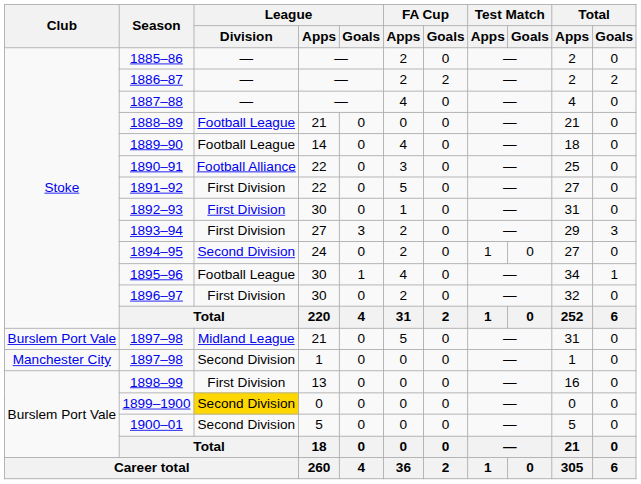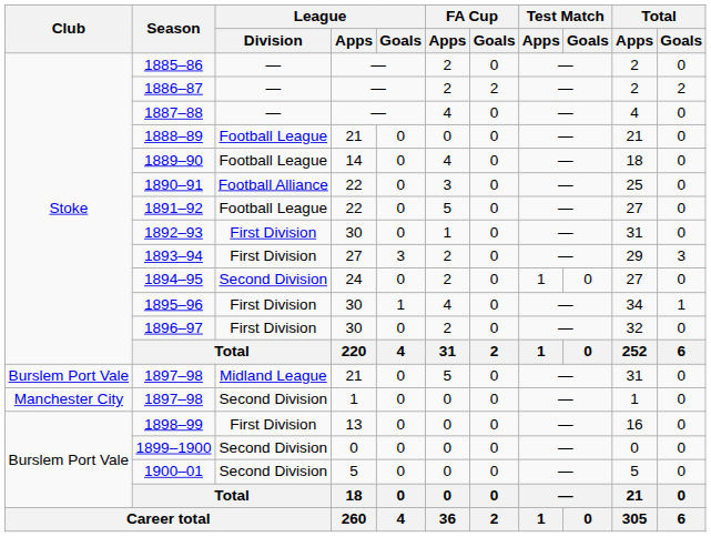1891–92 | League / Division: First Division -> Football League
1895–96 | League / Division: Football League -> First Division
1899–1900 | League / Division: gold background -> no background
